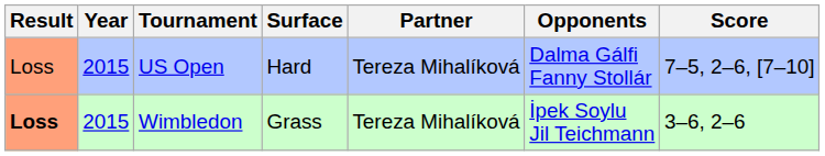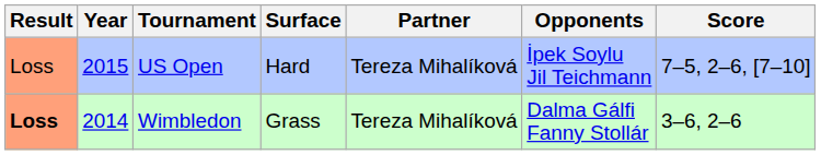US Open | Opponents: Dalma Gálfi Fanny Stollár -> İpek Soylu Jil Teichmann
Wimbledon | Year: 2015 -> 2014
Wimbledon | Opponents: İpek Soylu Jil Teichmann -> Dalma Gálfi Fanny Stollár
